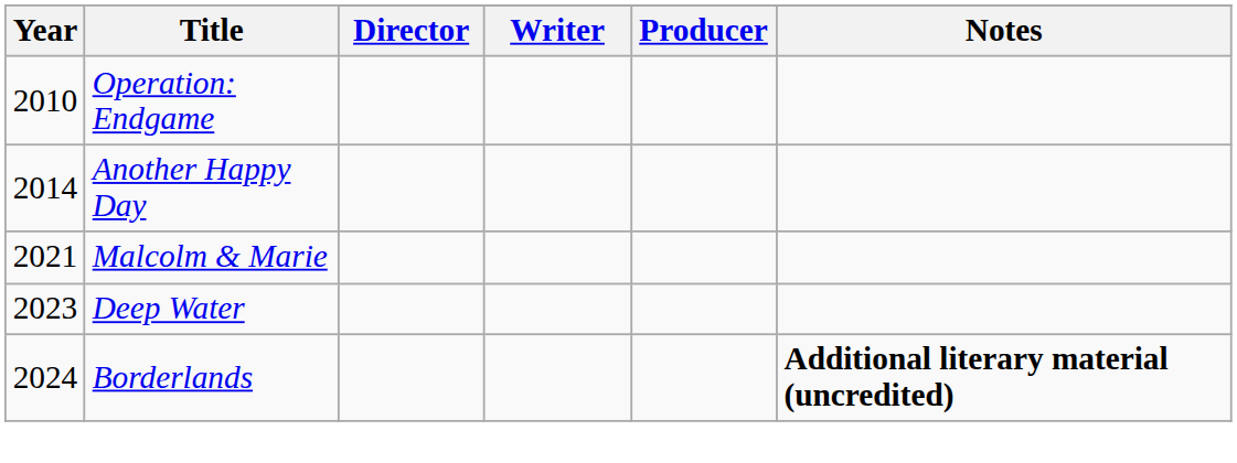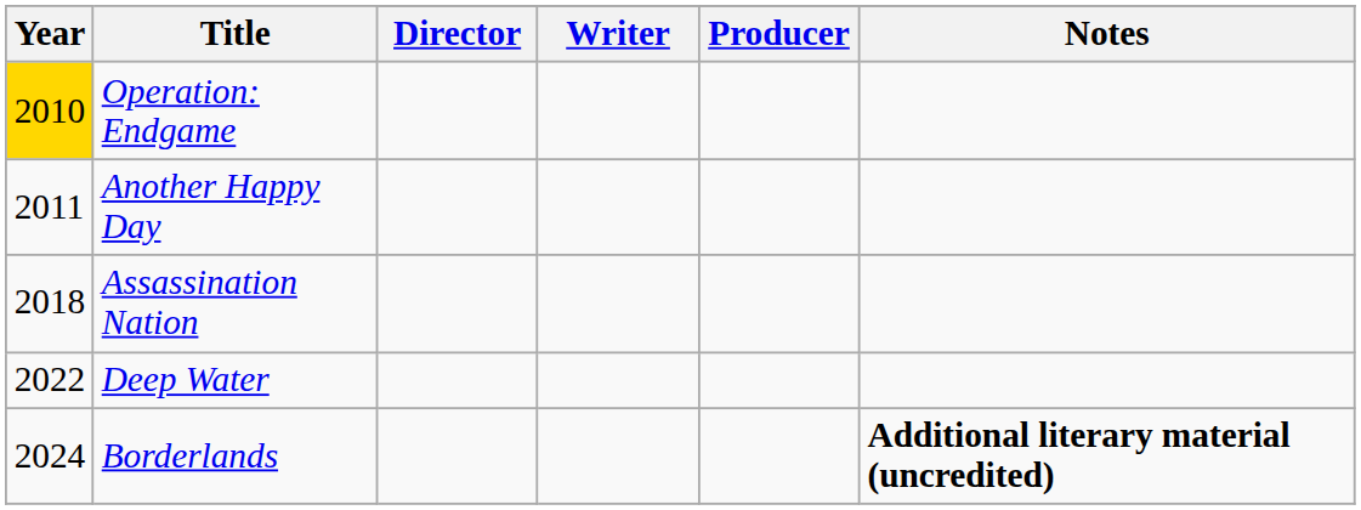Operation: Endgame | Year: no background -> gold background
Another Happy Day | Year: 2014 -> 2011
+ row: 2018 | Assassination Nation
- row: 2021 | Malcolm & Marie
Deep Water | Year: 2023 -> 2022
